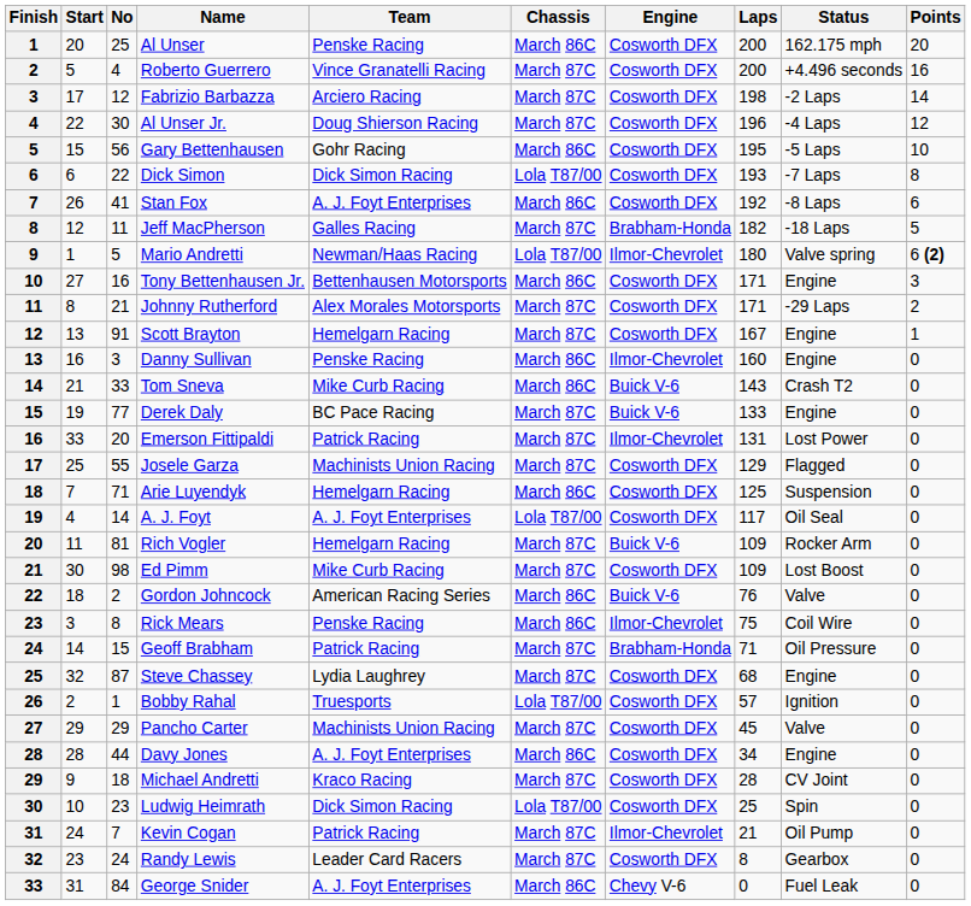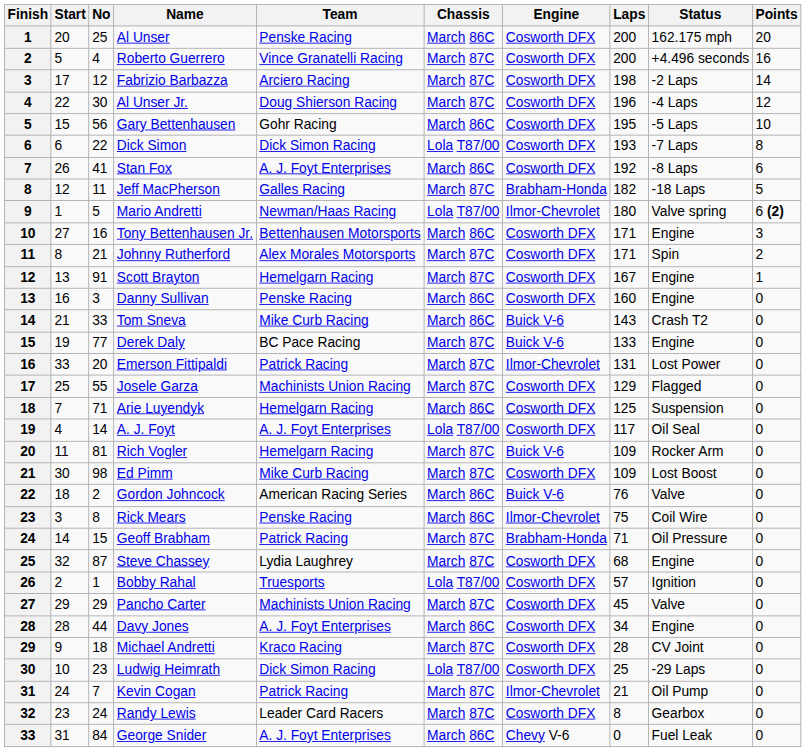Johnny Rutherford | Status: -29 Laps -> Spin
Danny Sullivan | Engine: Ilmor-Chevrolet -> Cosworth DFX
Ludwig Heimrath | Status: Spin -> -29 Laps
